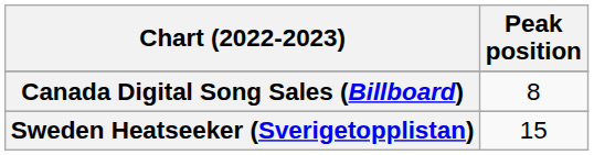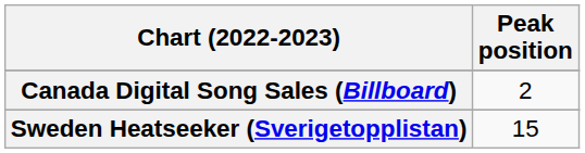Canada Digital Song Sales (Billboard) | Peak position: 8 -> 2
